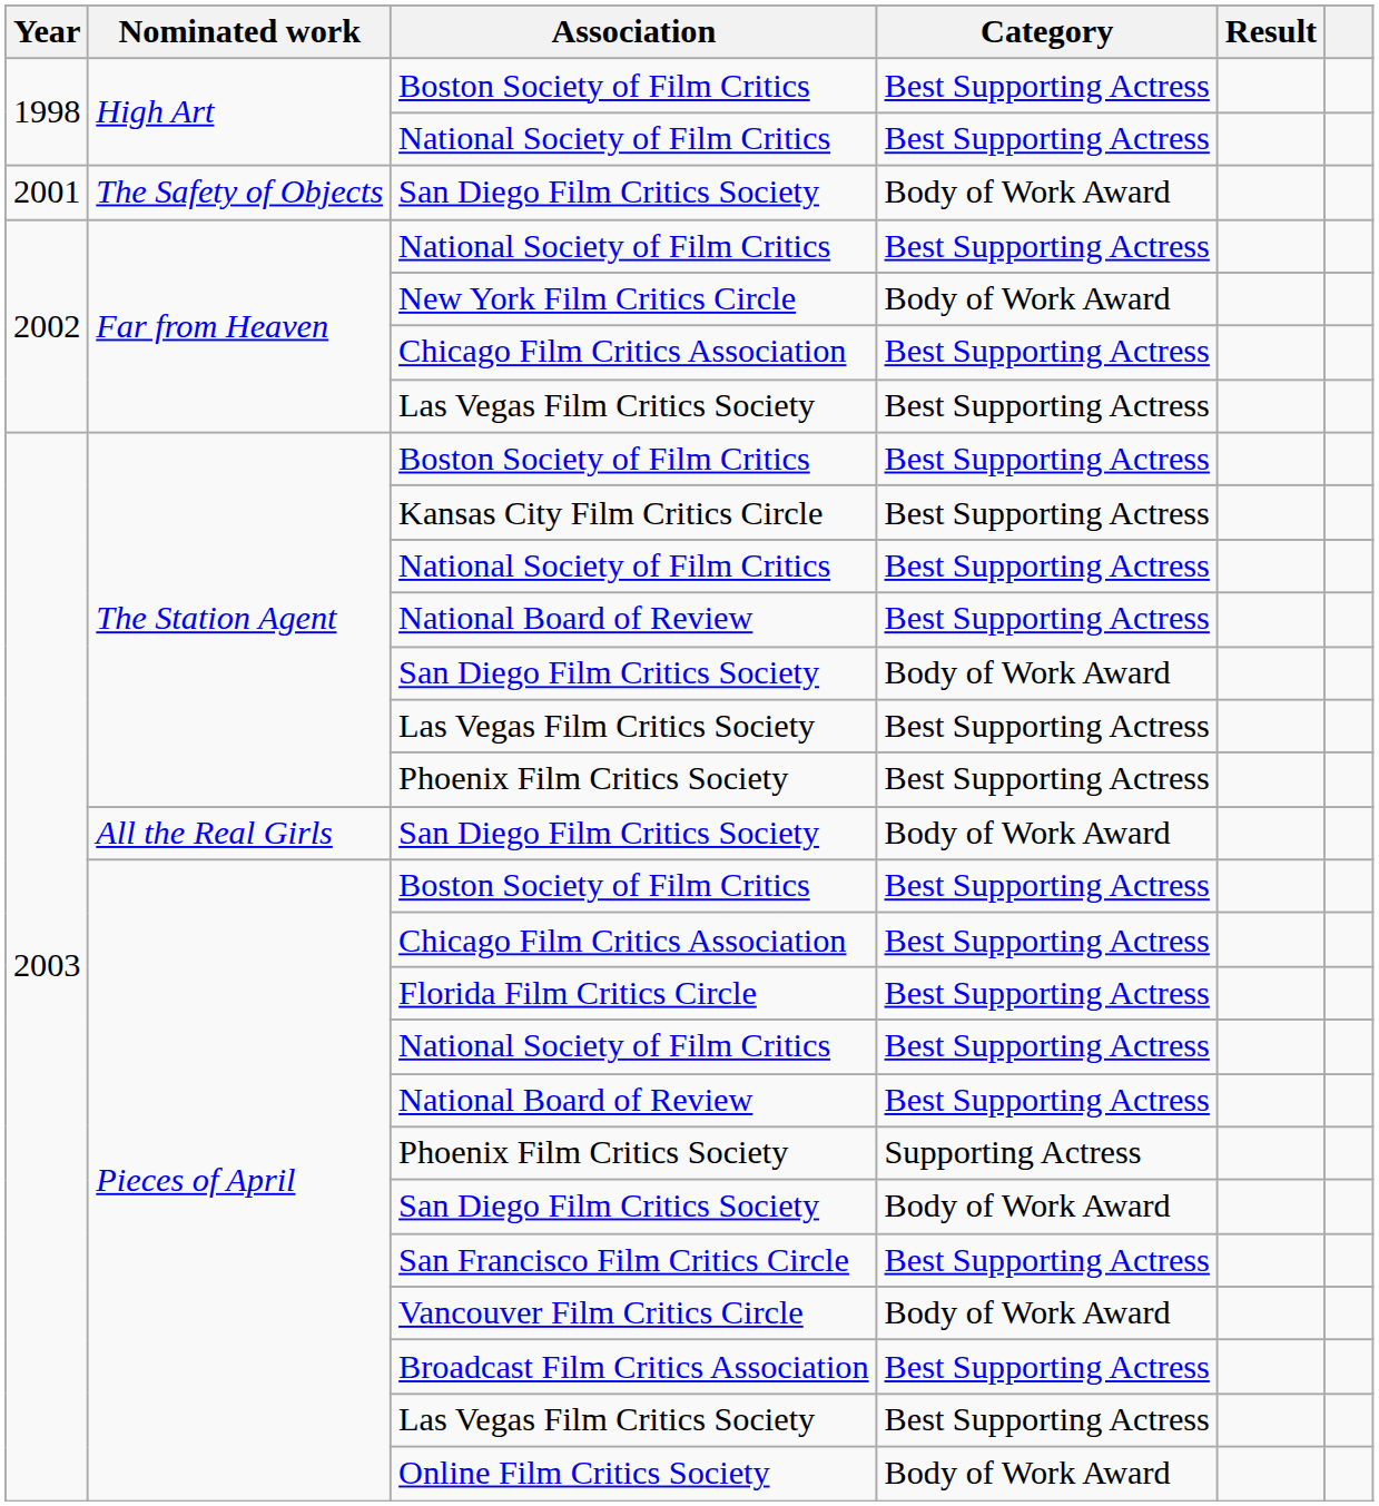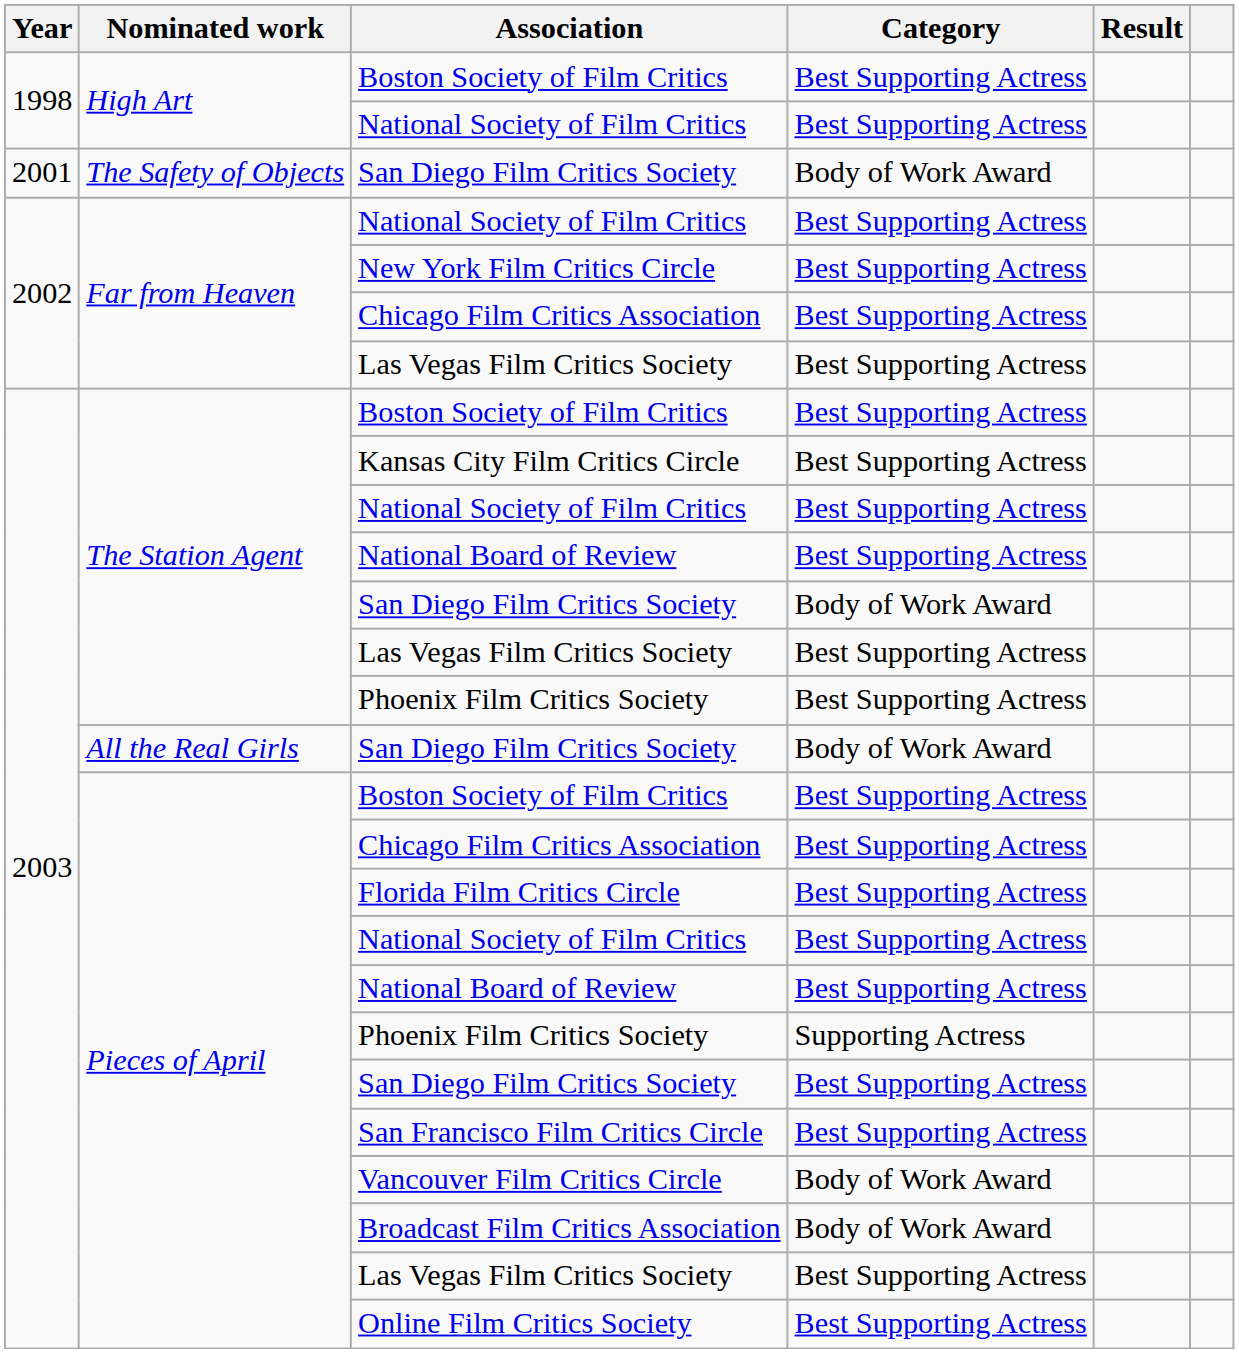New York Film Critics Circle | Category: Body of Work Award -> Best Supporting Actress
Pieces of April / San Diego Film Critics Society | Category: Body of Work Award -> Best Supporting Actress
Broadcast Film Critics Association | Category: Best Supporting Actress -> Body of Work Award
Online Film Critics Society | Category: Body of Work Award -> Best Supporting Actress
